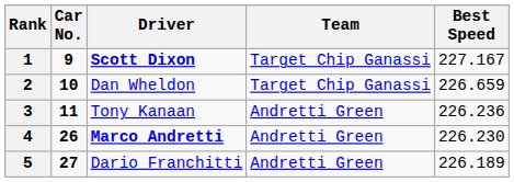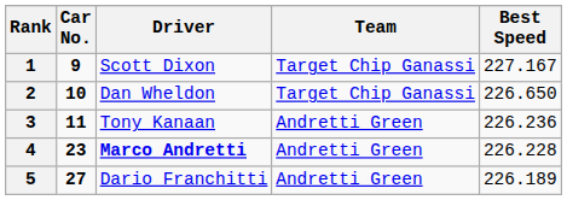1 | Driver: bold -> normal
2 | Best Speed: 226.659 -> 226.650
4 | Car No.: 26 -> 23
4 | Best Speed: 226.230 -> 226.228
